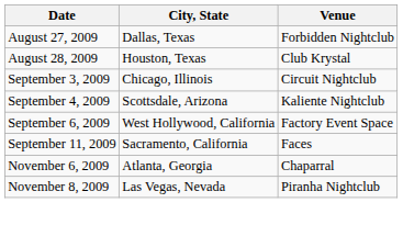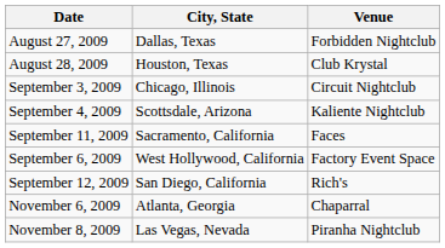rows swapped: September 6, 2009 <-> September 11, 2009
+ row: September 12, 2009 | San Diego, California | Rich's
